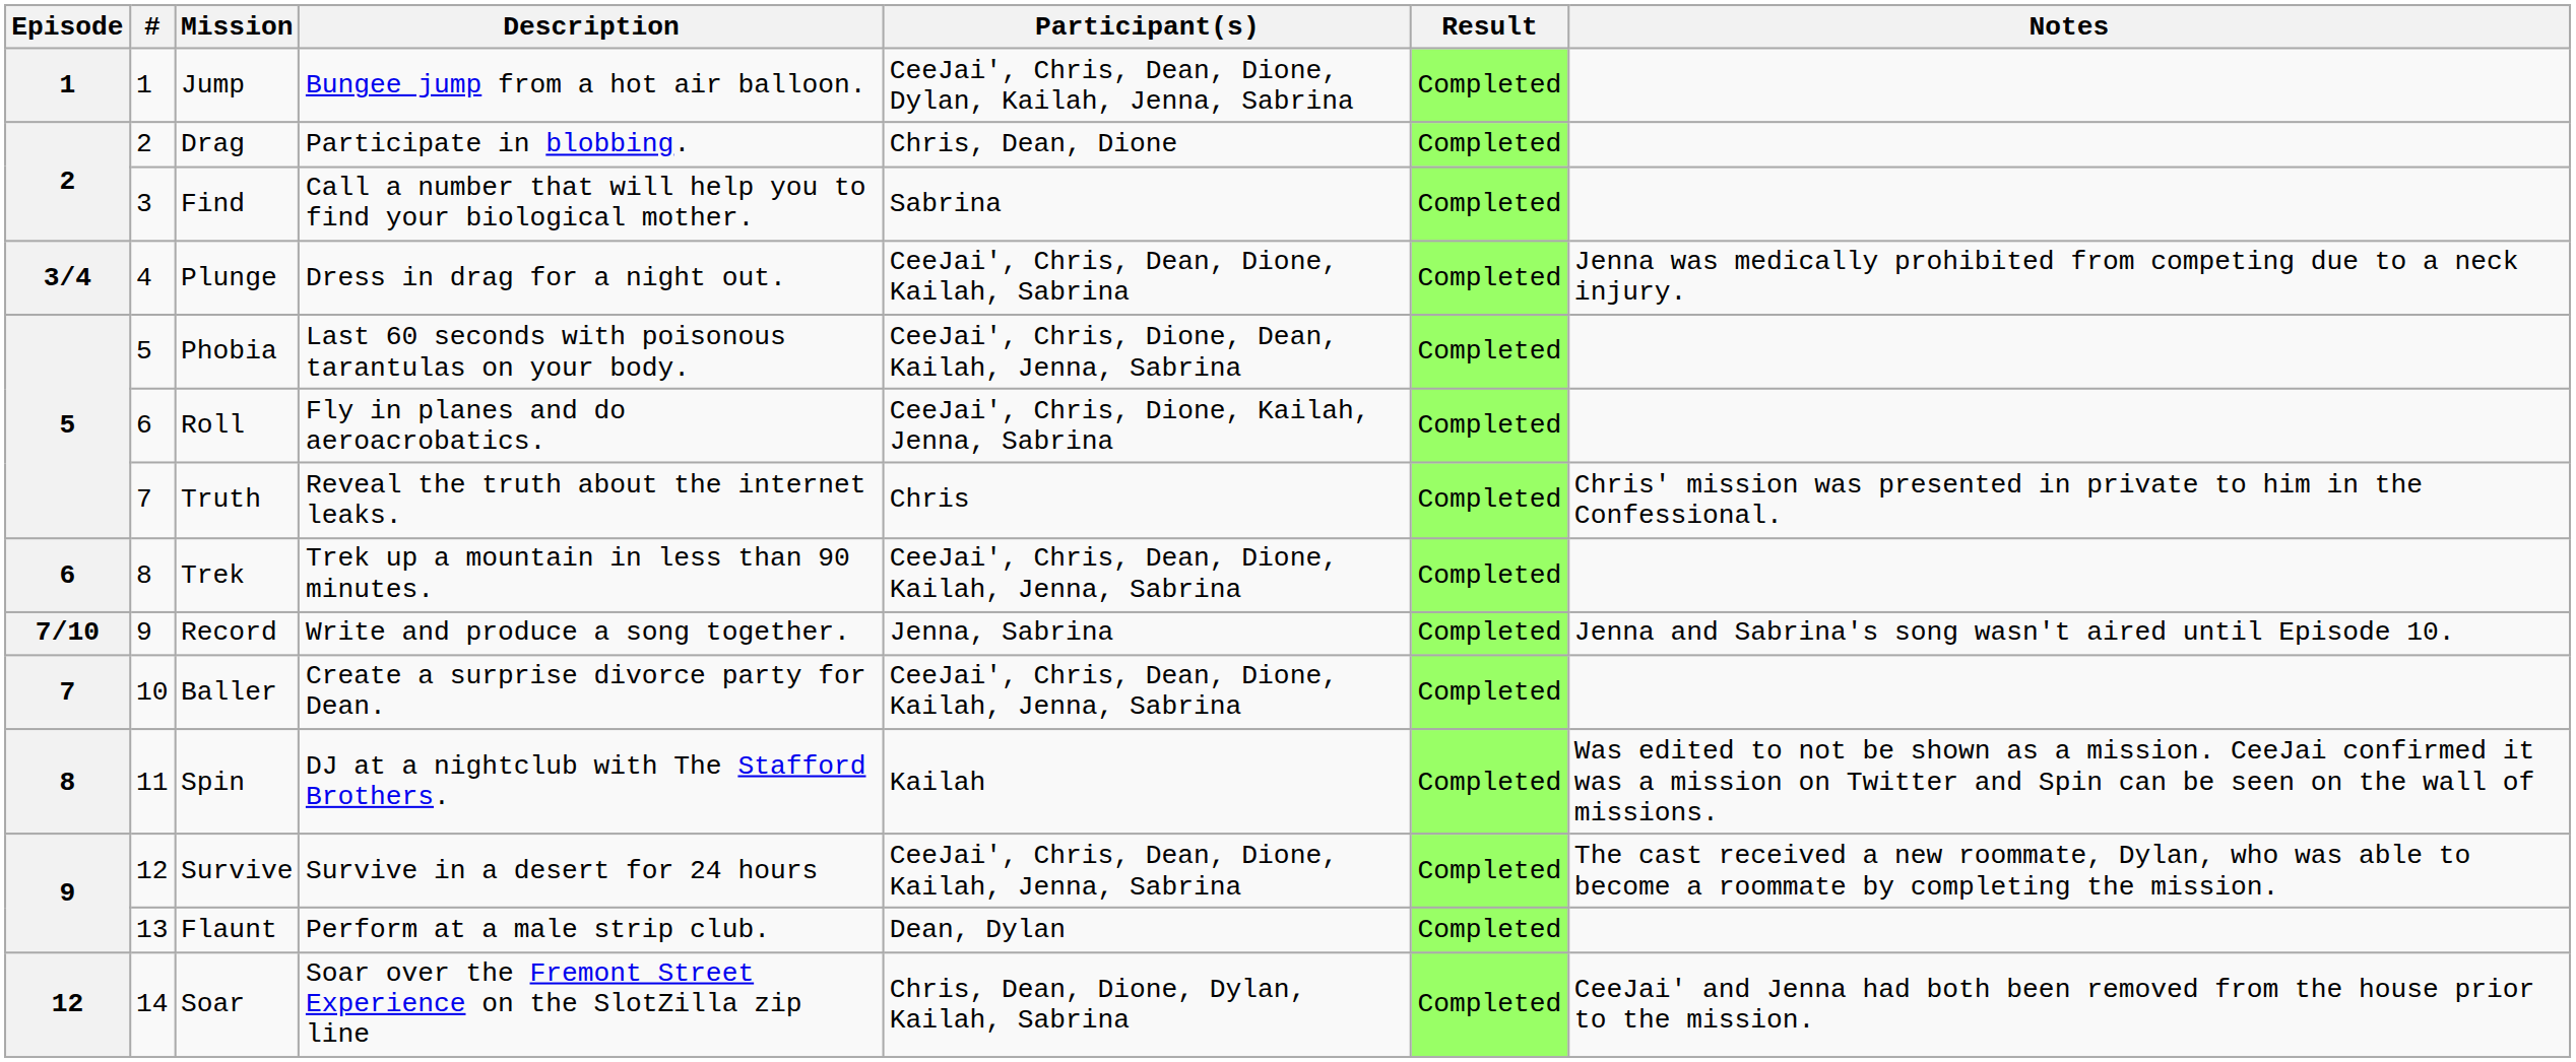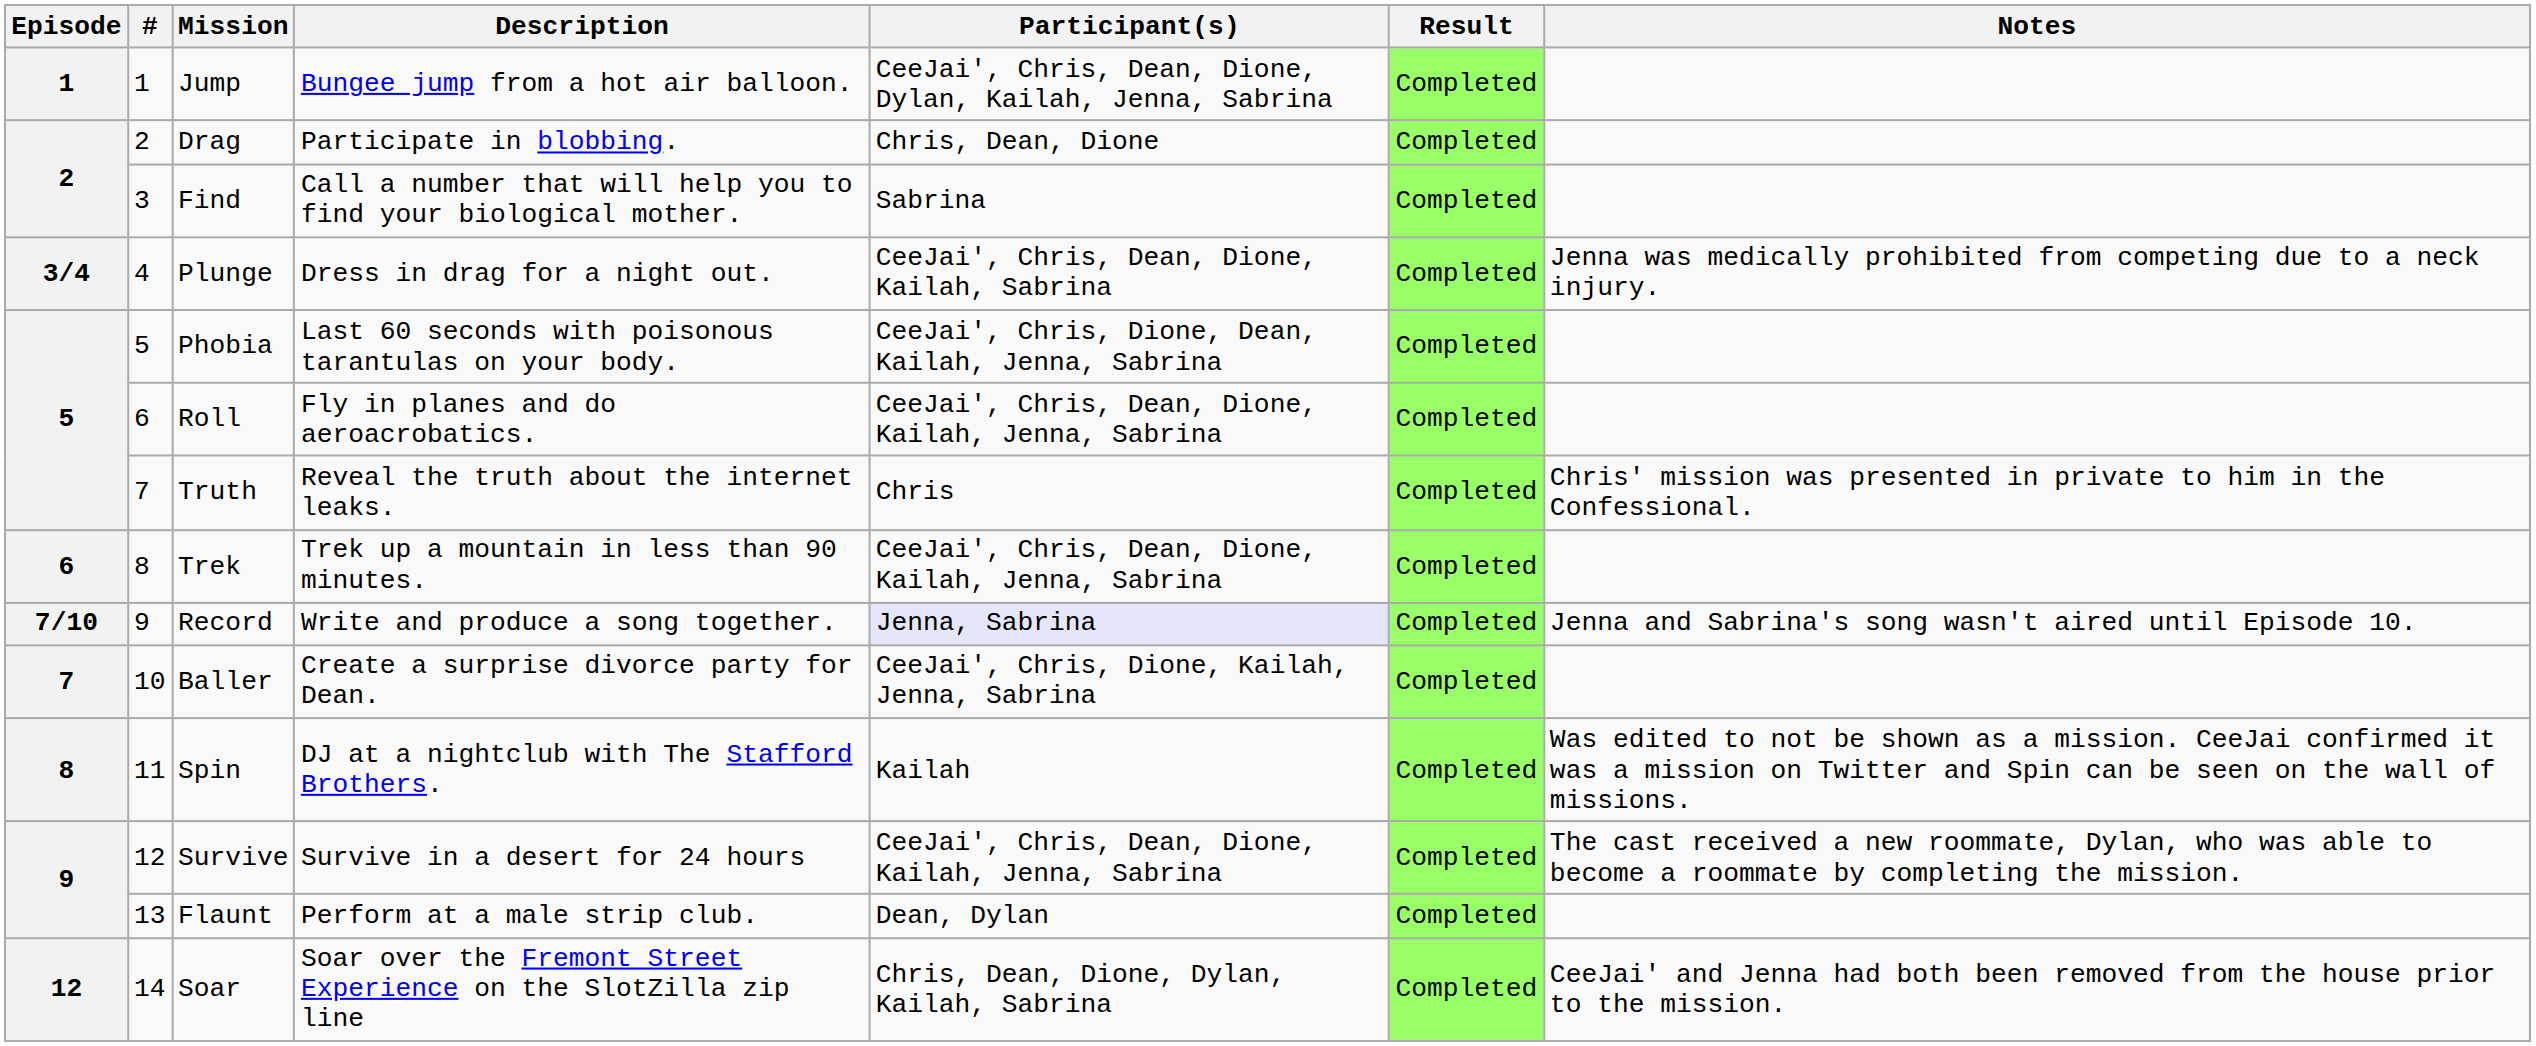Roll | Participant(s): CeeJai', Chris, Dione, Kailah, Jenna, Sabrina -> CeeJai', Chris, Dean, Dione, Kailah, Jenna, Sabrina
Record | Participant(s): no background -> lavender background
Baller | Participant(s): CeeJai', Chris, Dean, Dione, Kailah, Jenna, Sabrina -> CeeJai', Chris, Dione, Kailah, Jenna, Sabrina
